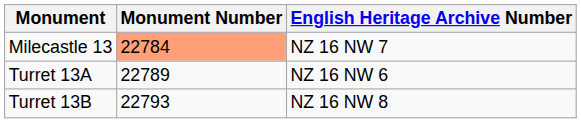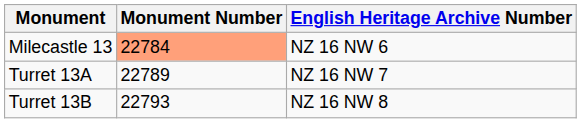Milecastle 13 | English Heritage Archive Number: NZ 16 NW 7 -> NZ 16 NW 6
Turret 13A | English Heritage Archive Number: NZ 16 NW 6 -> NZ 16 NW 7
